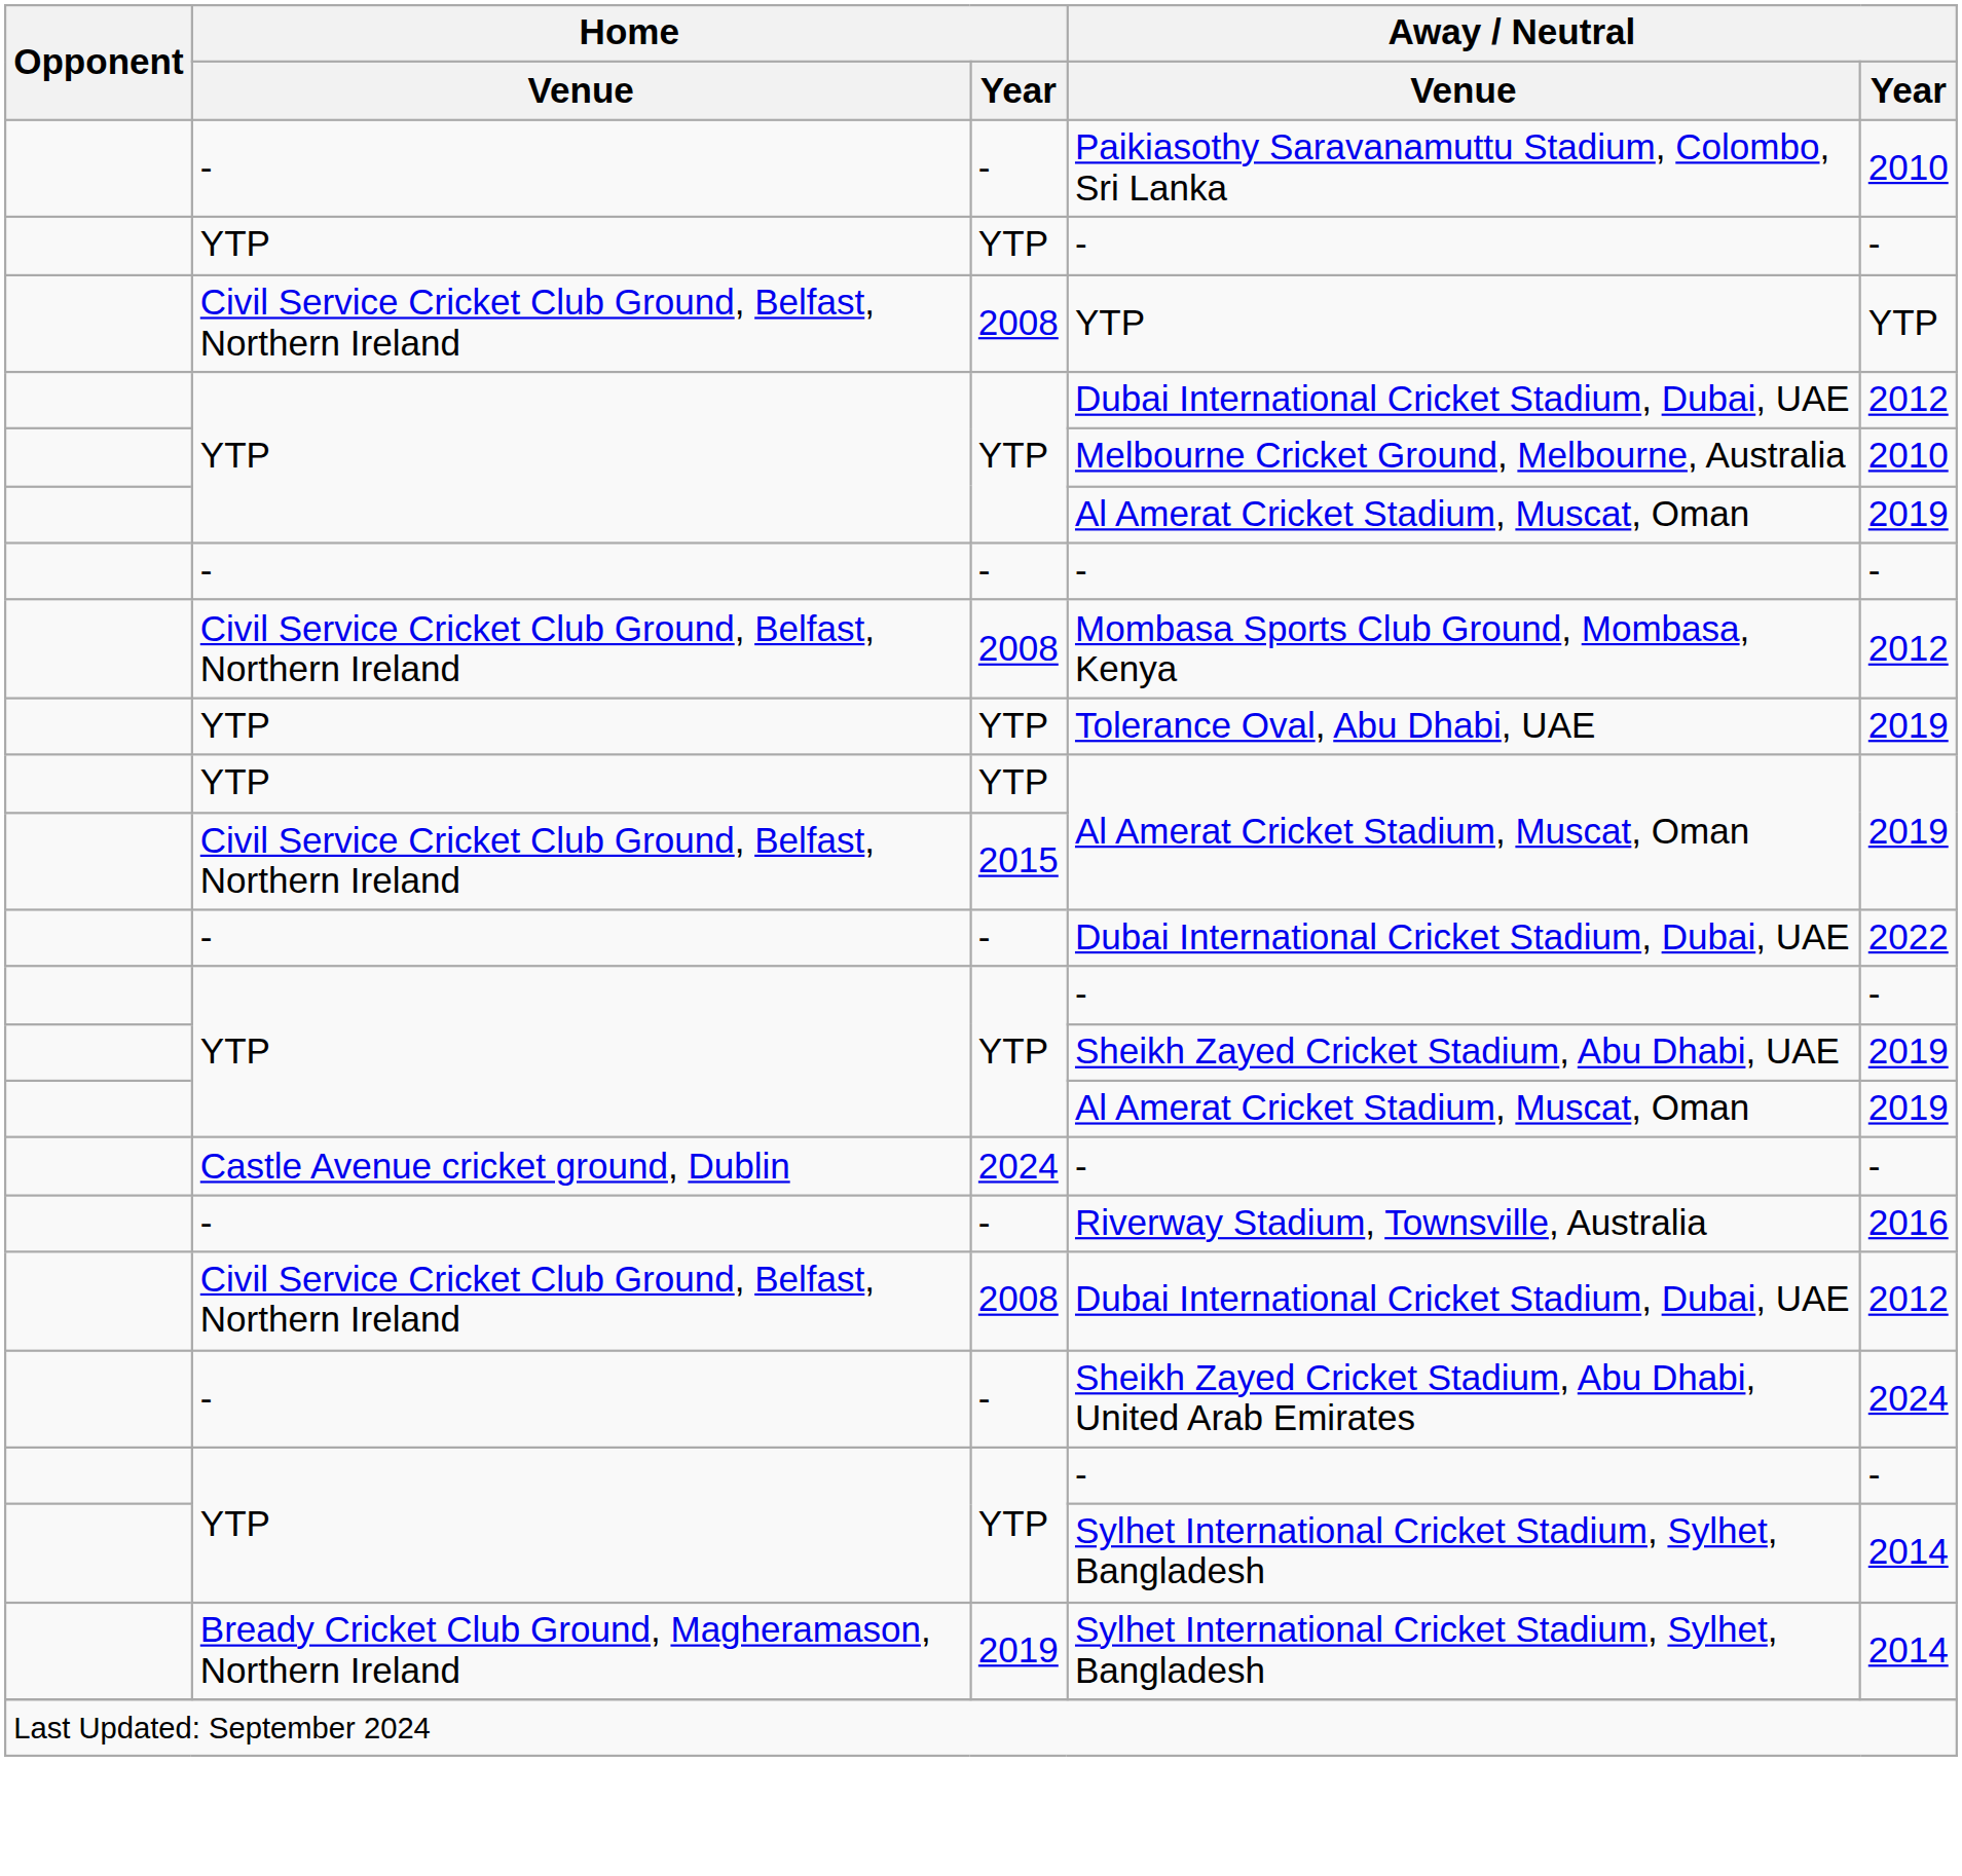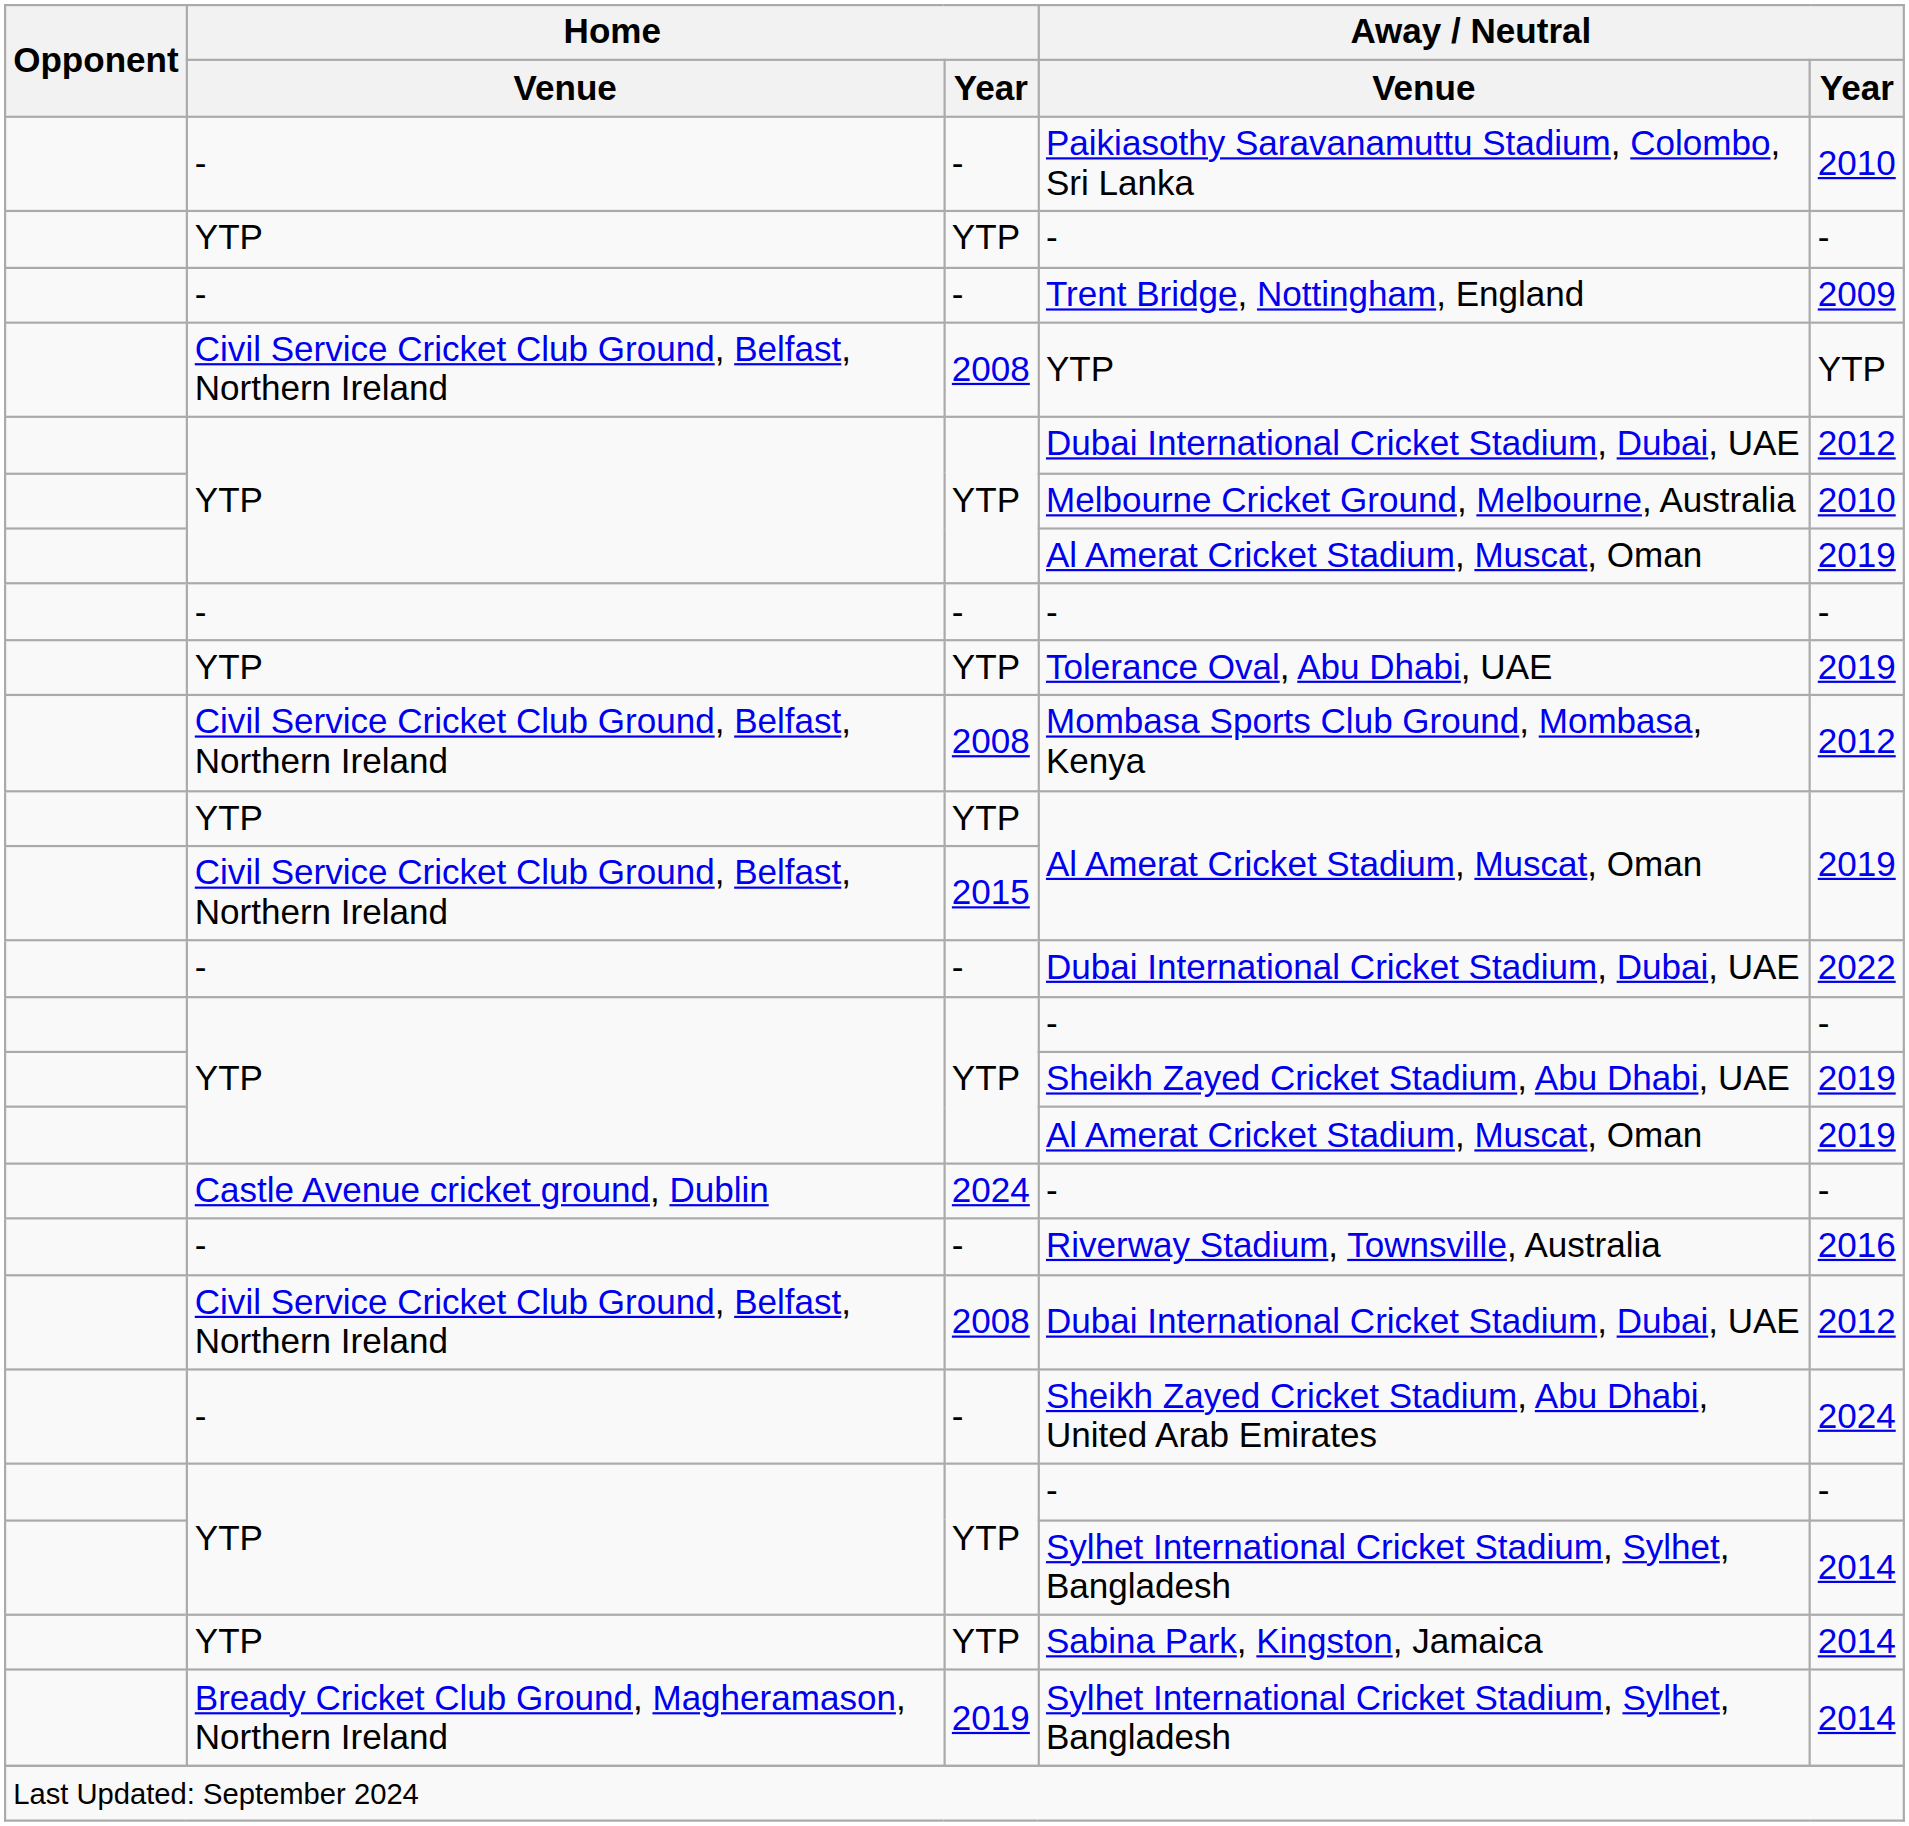+ row: - | - | Trent Bridge, Nottingham, England | 2009
rows swapped: Tolerance Oval, Abu Dhabi, UAE <-> Mombasa Sports Club Ground, Mombasa, Kenya
+ row: YTP | YTP | Sabina Park, Kingston, Jamaica | 2014
